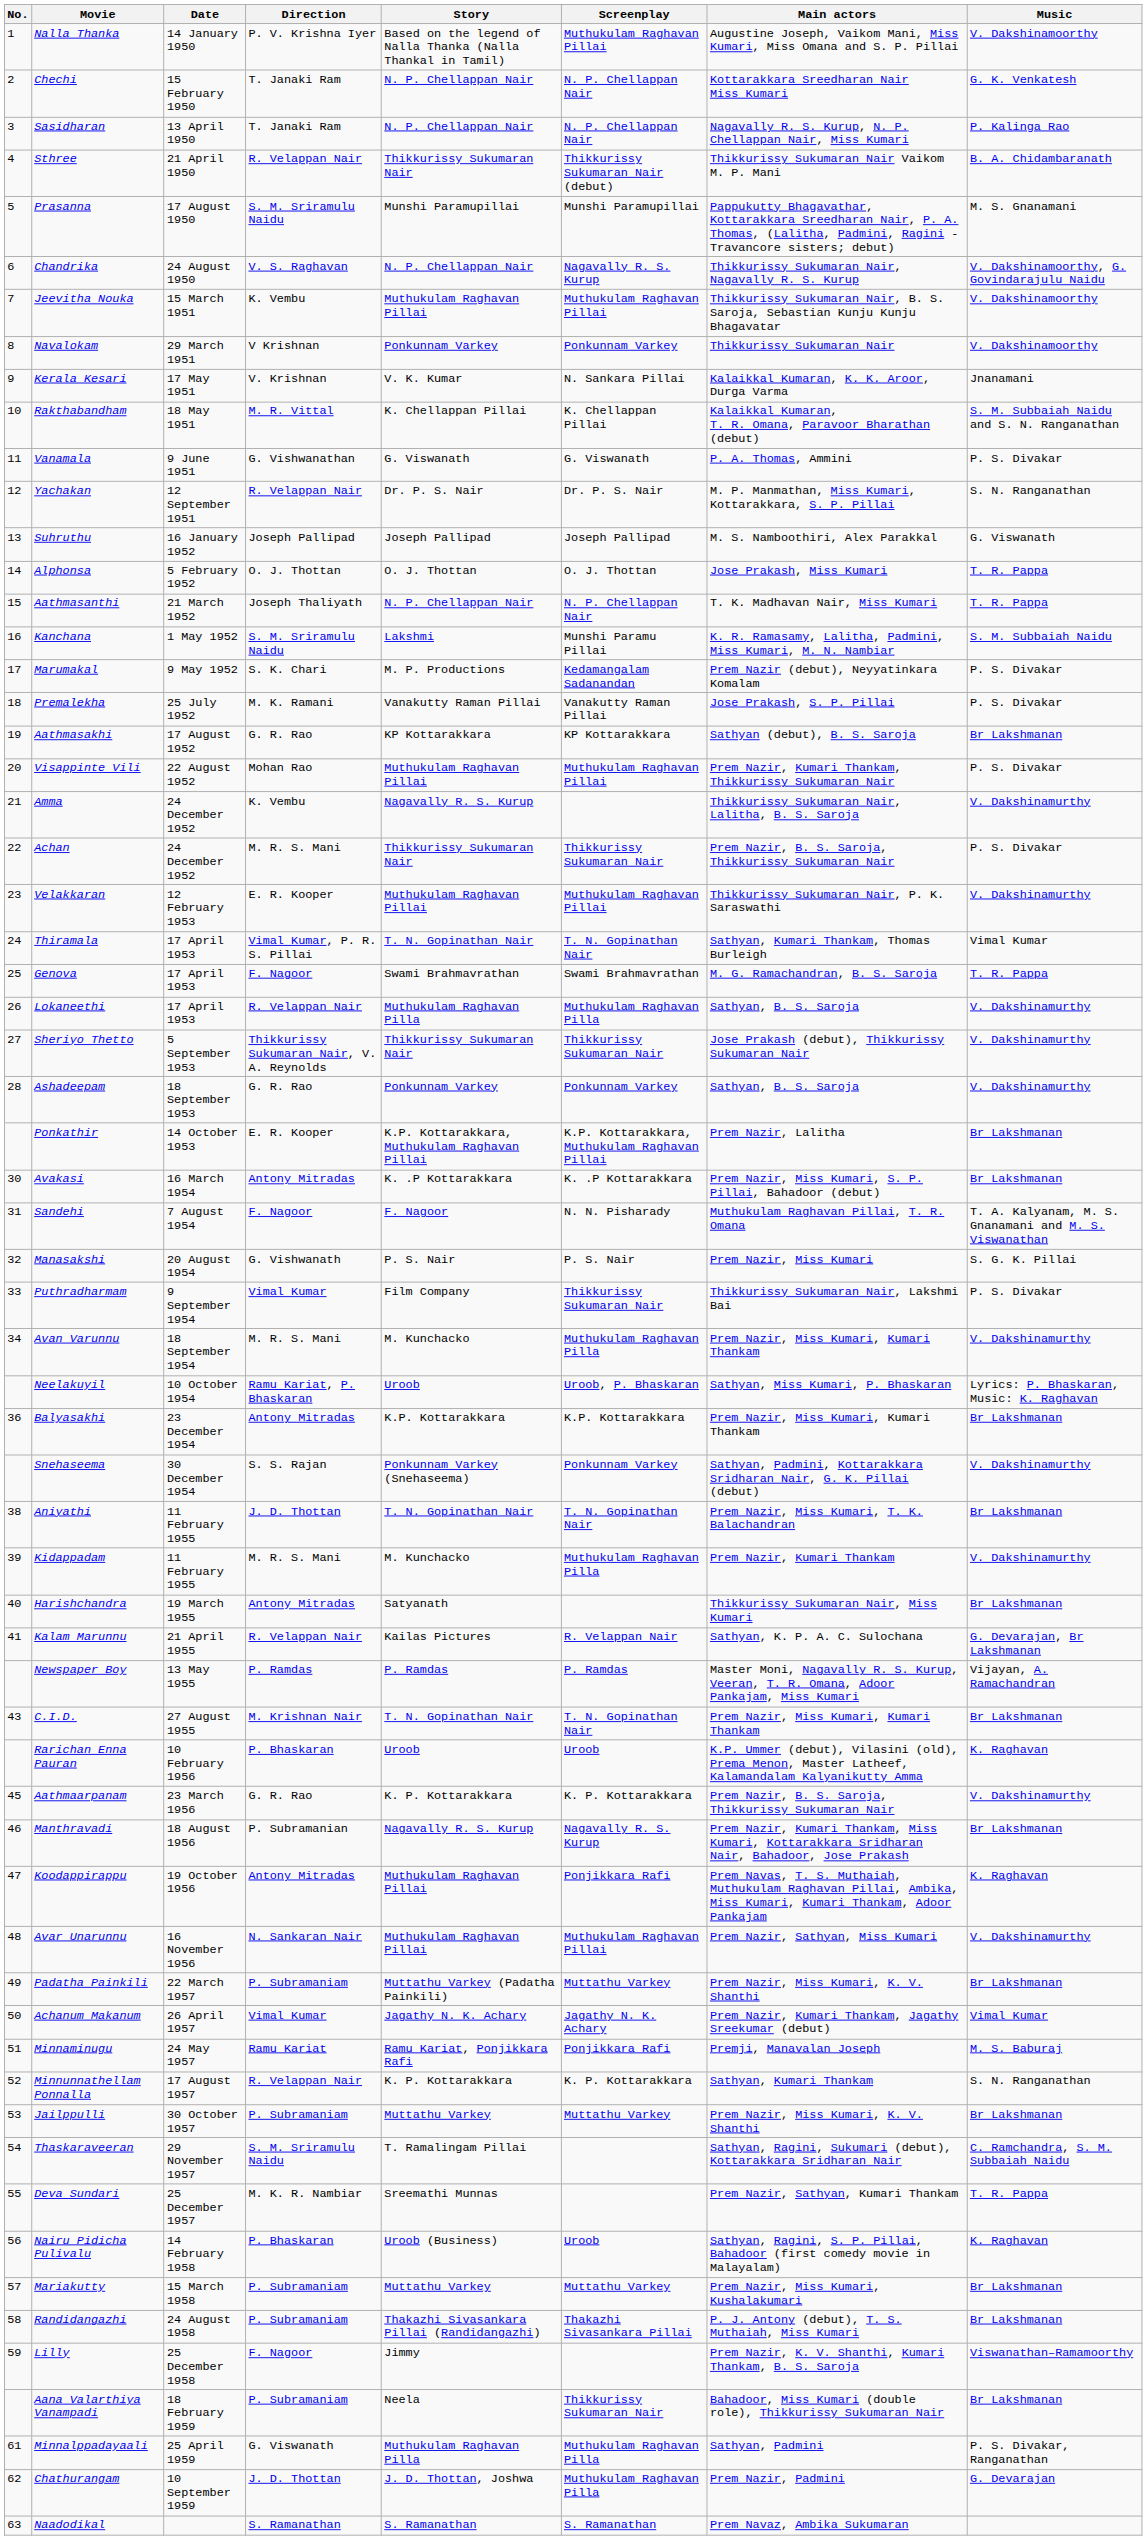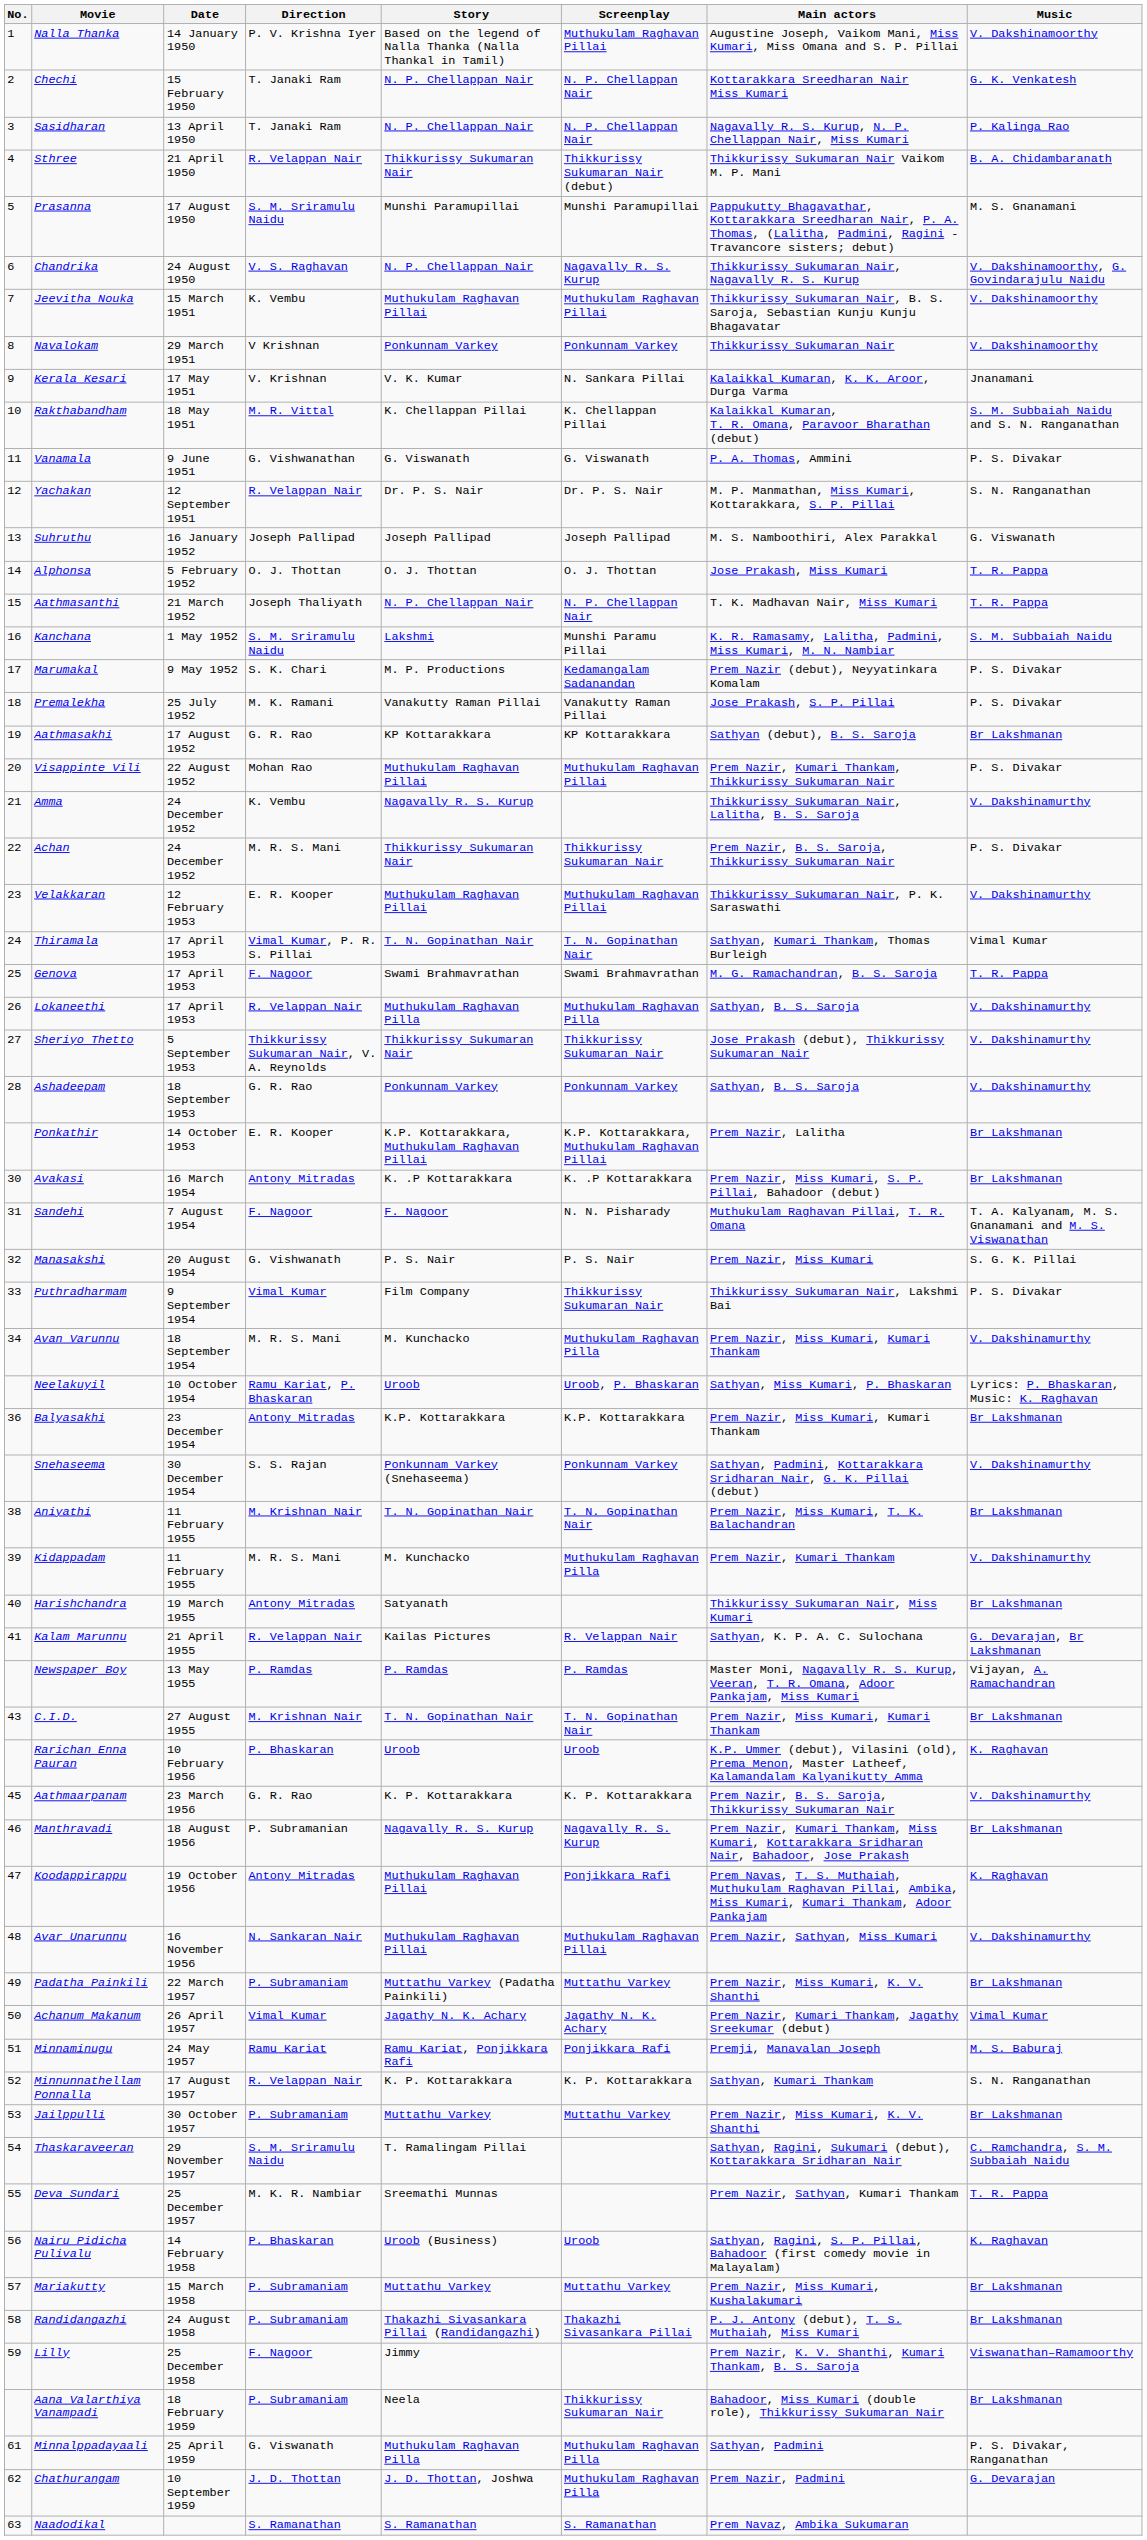Aniyathi | Direction: J. D. Thottan -> M. Krishnan Nair
